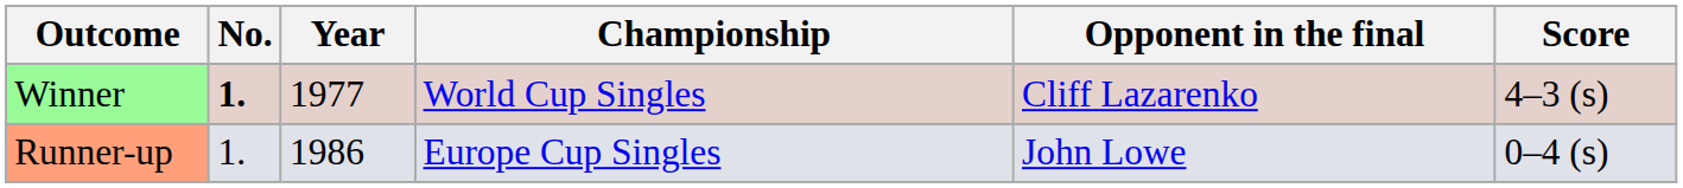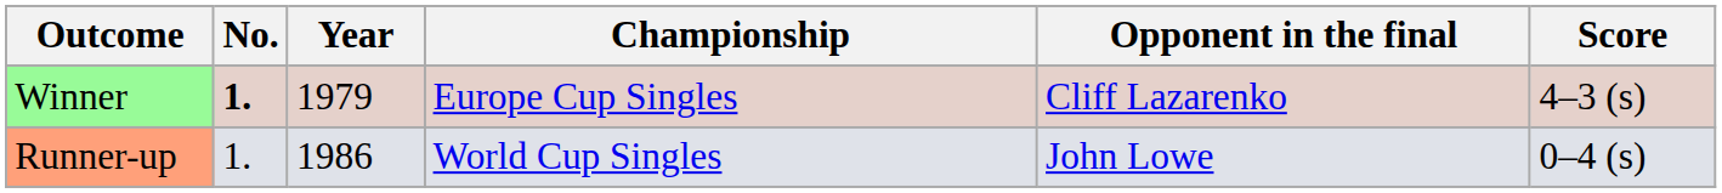Winner | Year: 1977 -> 1979
Winner | Championship: World Cup Singles -> Europe Cup Singles
Runner-up | Championship: Europe Cup Singles -> World Cup Singles
